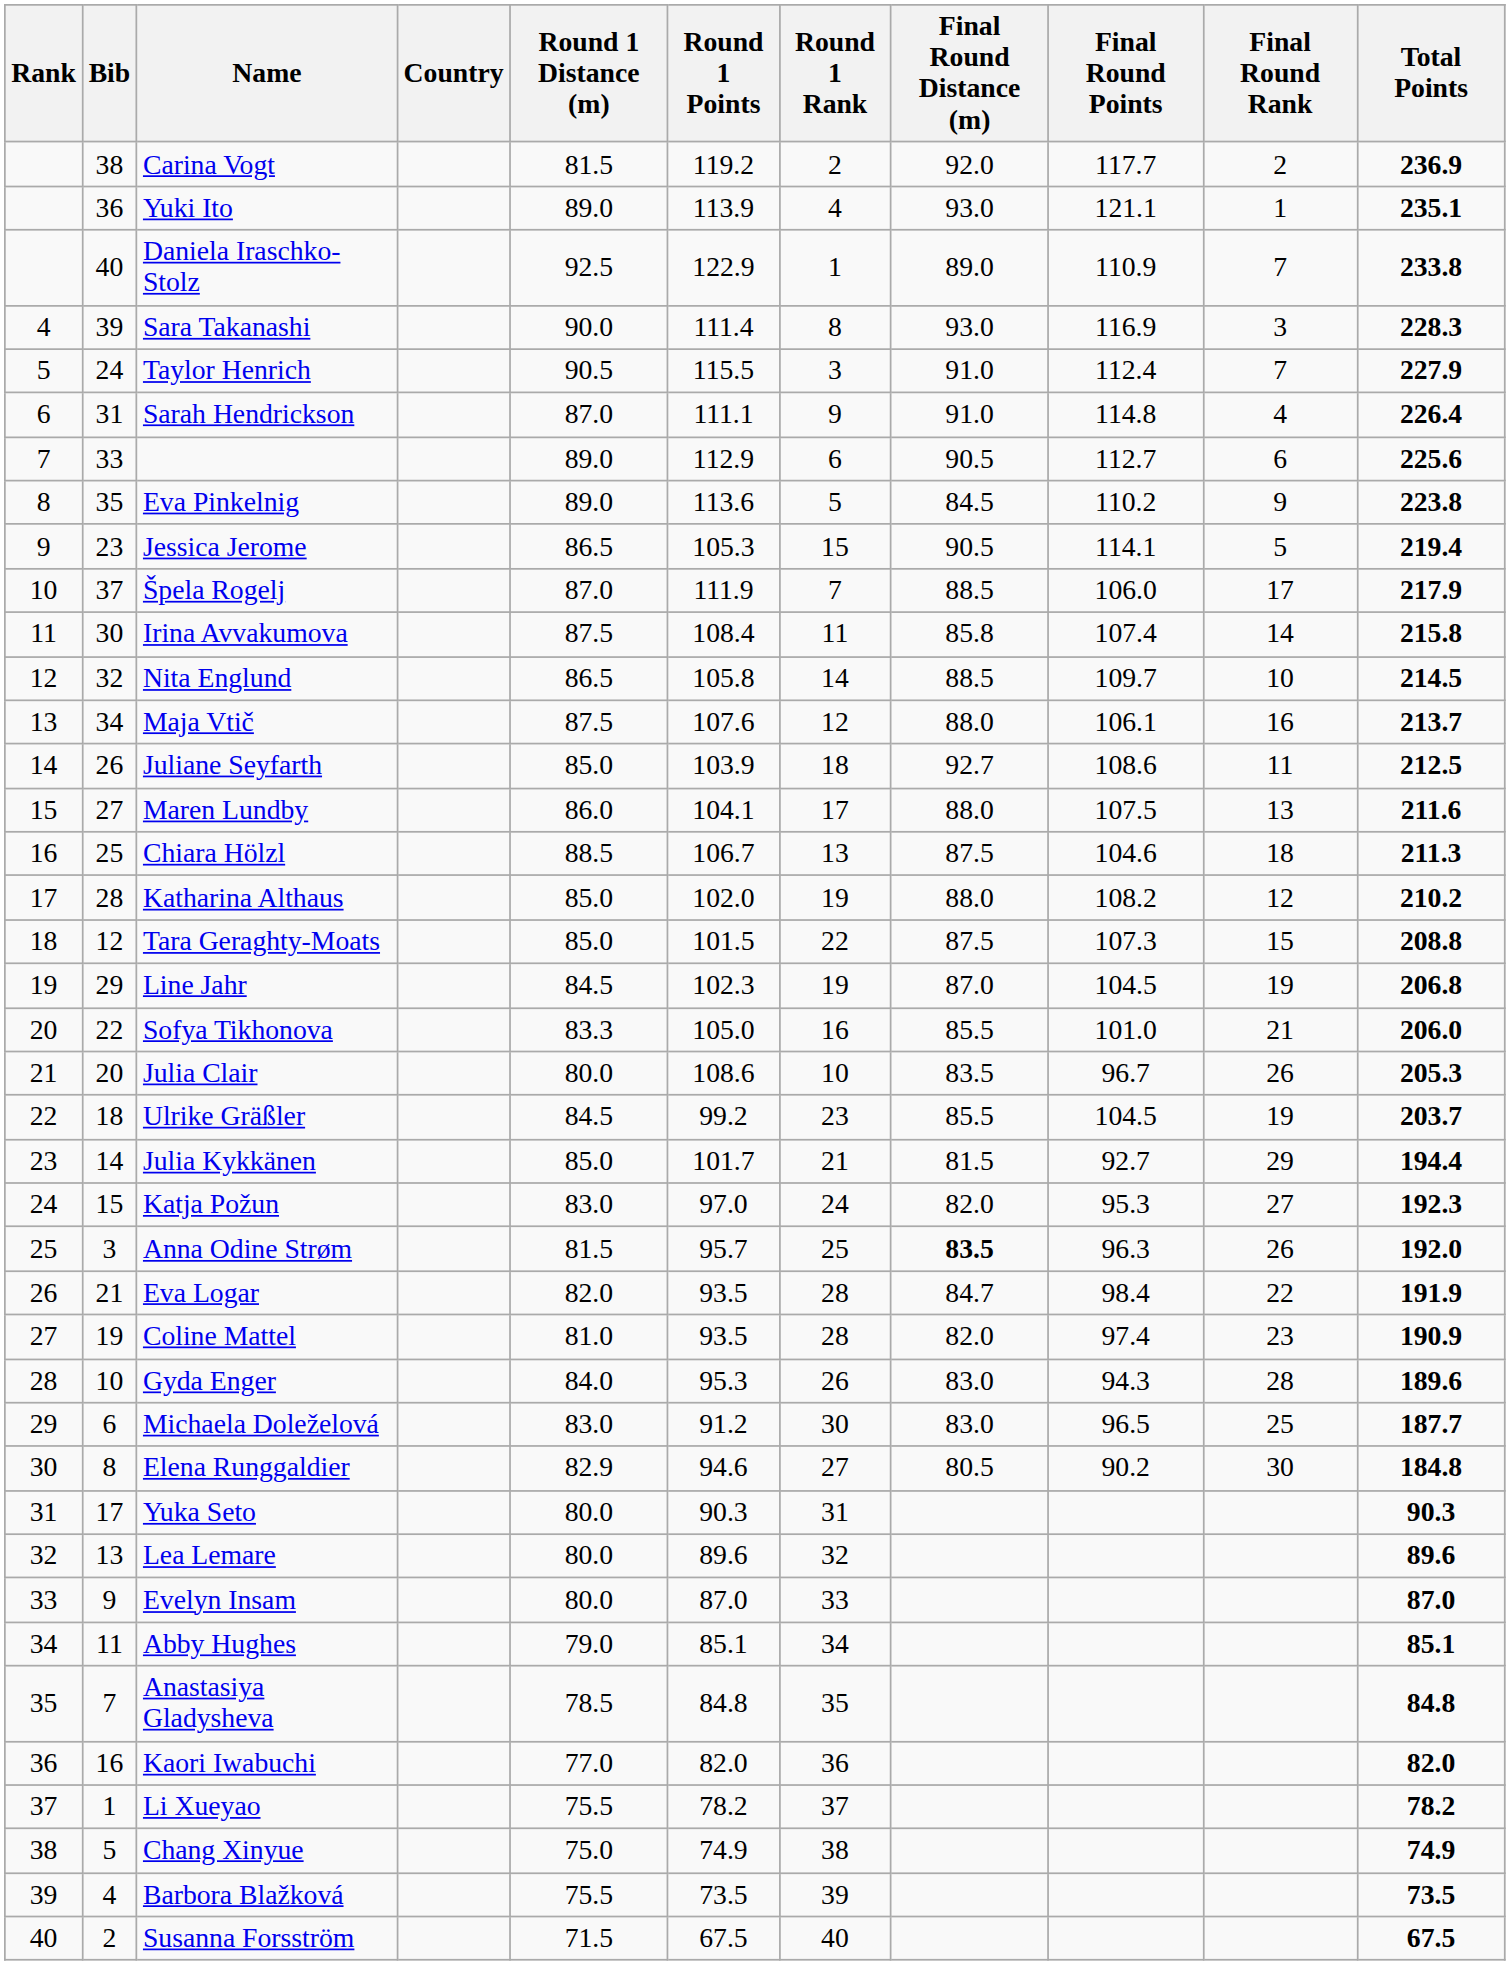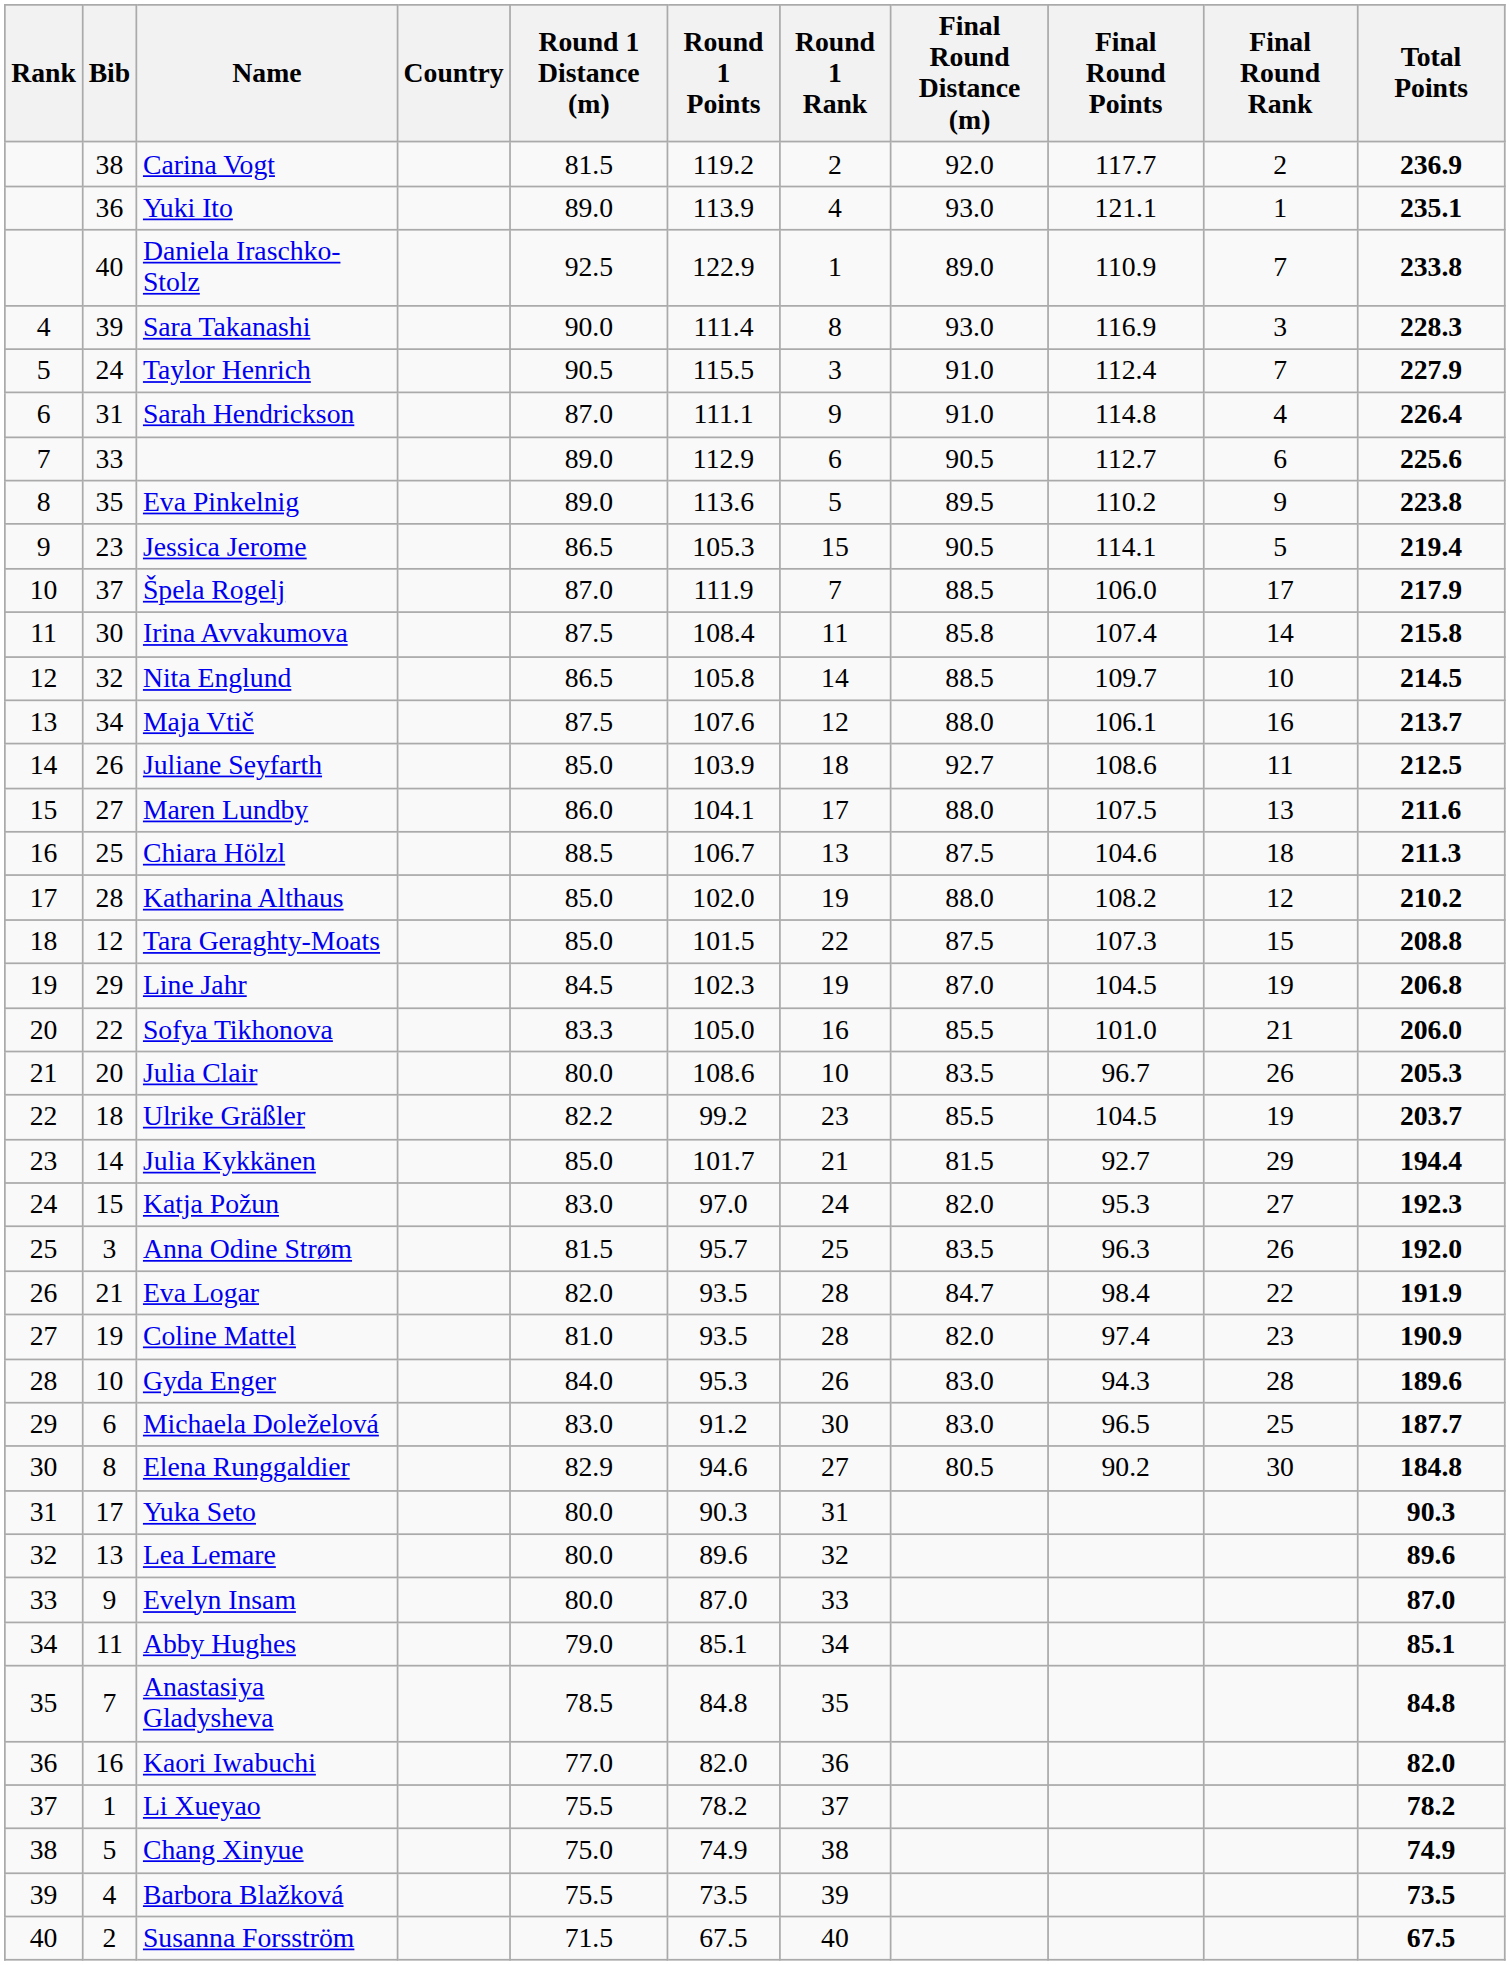Eva Pinkelnig | Final Round Distance (m): 84.5 -> 89.5
Ulrike Gräßler | Round 1 Distance (m): 84.5 -> 82.2
Anna Odine Strøm | Final Round Distance (m): bold -> normal
